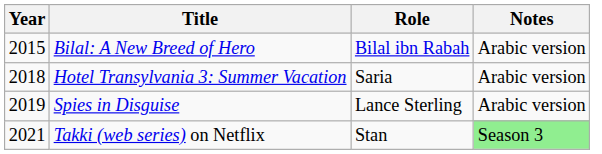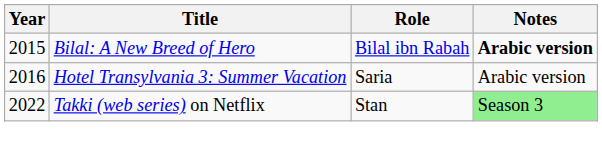Bilal: A New Breed of Hero | Notes: normal -> bold
Hotel Transylvania 3: Summer Vacation | Year: 2018 -> 2016
- row: 2019 | Spies in Disguise | Lance Sterling | Arabic version
Takki (web series) on Netflix | Year: 2021 -> 2022
